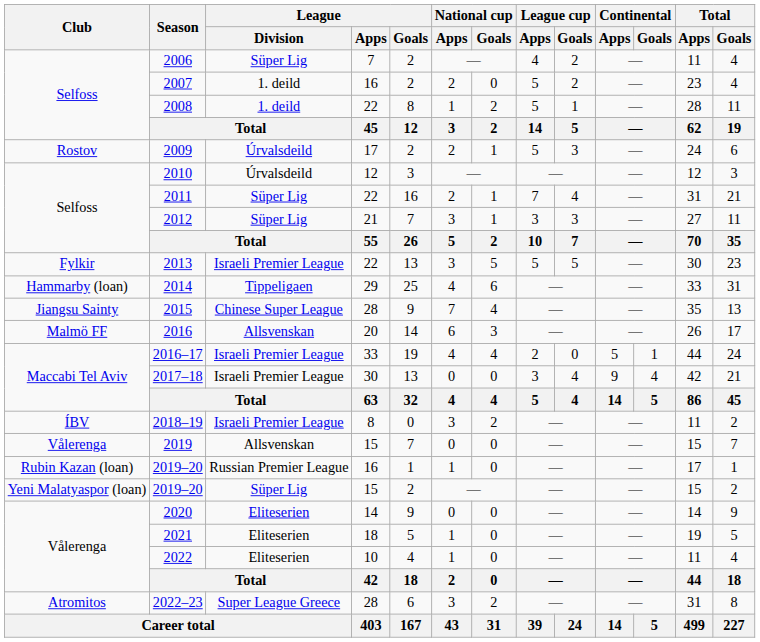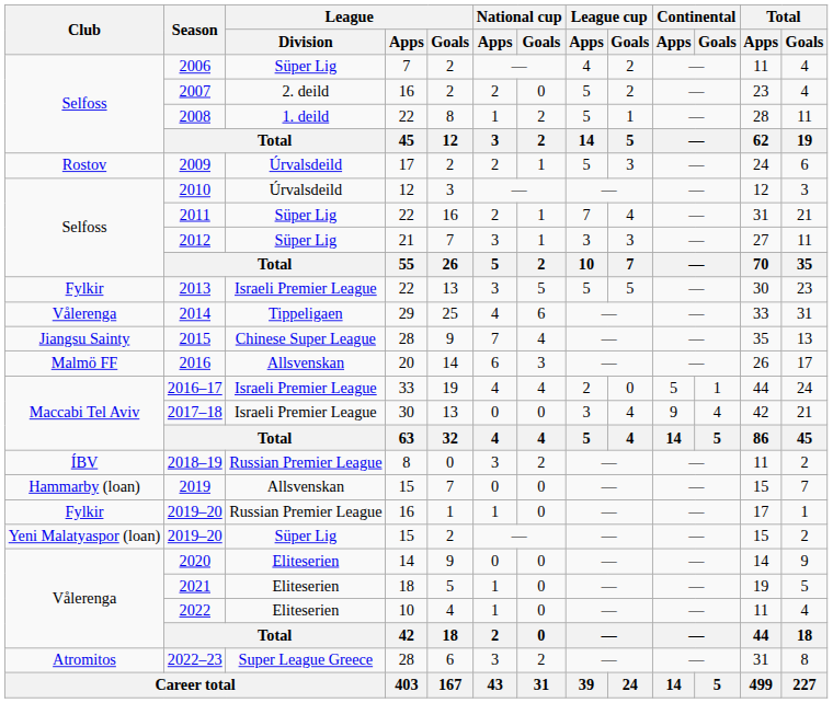2007 | League / Division: 1. deild -> 2. deild
2014 | Club: Hammarby (loan) -> Vålerenga
2018–19 | League / Division: Israeli Premier League -> Russian Premier League
2019 | Club: Vålerenga -> Hammarby (loan)
2019–20 / 16 | Club: Rubin Kazan (loan) -> Fylkir
